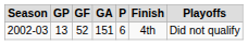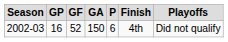2002-03 | GP: 13 -> 16
2002-03 | GA: 151 -> 150
